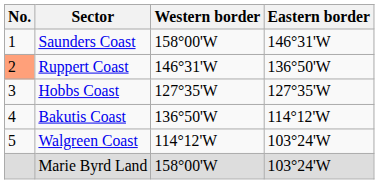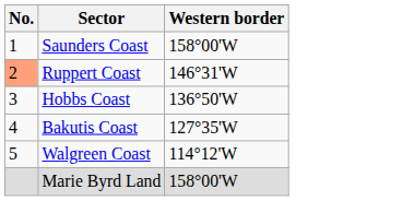- column: Eastern border | 146°31'W | 136°50'W | 127°35'W | 114°12'W | 103°24'W | 103°24'W
Hobbs Coast | Western border: 127°35'W -> 136°50'W
Bakutis Coast | Western border: 136°50'W -> 127°35'W
